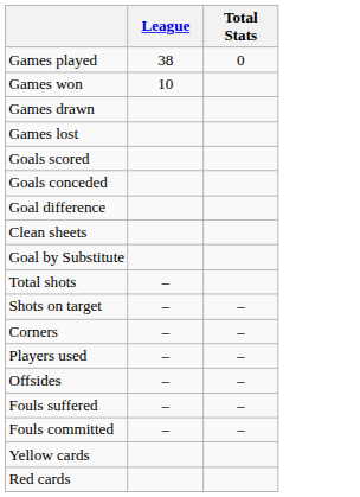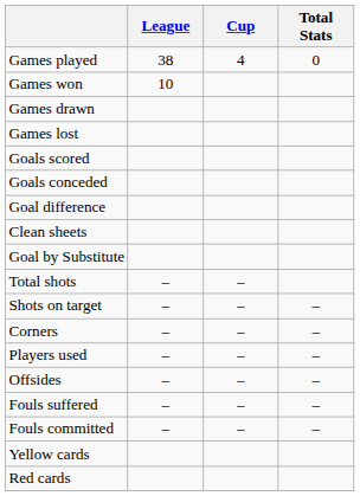+ column: Cup | 4 | – | – | – | – | – | – | –
